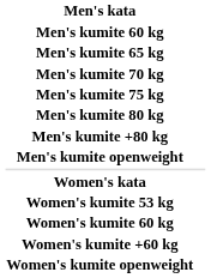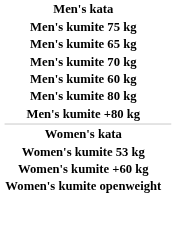rows swapped: Men's kumite 60 kg <-> Men's kumite 75 kg
- row: Men's kumite openweight
- row: Women's kumite 60 kg
